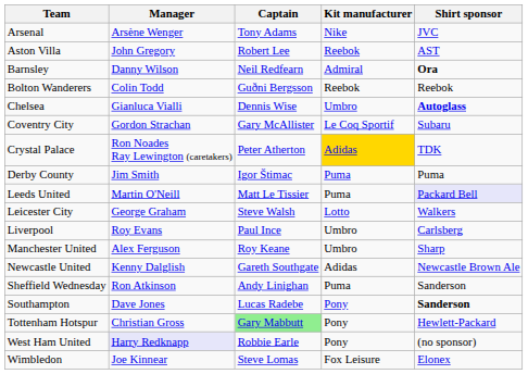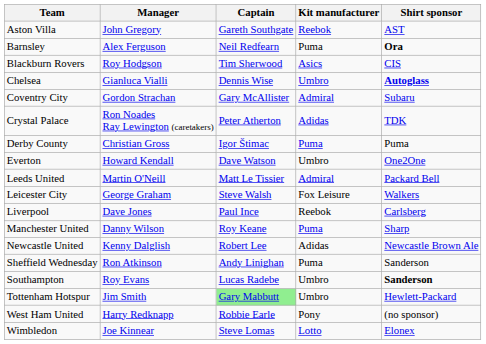- row: Arsenal | Arsène Wenger | Tony Adams | Nike | JVC
Aston Villa | Captain: Robert Lee -> Gareth Southgate
Barnsley | Manager: Danny Wilson -> Alex Ferguson
Barnsley | Kit manufacturer: Admiral -> Puma
+ row: Blackburn Rovers | Roy Hodgson | Tim Sherwood | Asics | CIS
- row: Bolton Wanderers | Colin Todd | Guðni Bergsson | Reebok | Reebok
Coventry City | Kit manufacturer: Le Coq Sportif -> Admiral
Crystal Palace | Kit manufacturer: gold background -> no background
Derby County | Manager: Jim Smith -> Christian Gross
+ row: Everton | Howard Kendall | Dave Watson | Umbro | One2One
Leeds United | Kit manufacturer: Puma -> Admiral
Leeds United | Shirt sponsor: lavender background -> no background
Leicester City | Kit manufacturer: Lotto -> Fox Leisure
Liverpool | Manager: Roy Evans -> Dave Jones
Liverpool | Kit manufacturer: Umbro -> Reebok
Manchester United | Manager: Alex Ferguson -> Danny Wilson
Manchester United | Kit manufacturer: Umbro -> Puma
Newcastle United | Captain: Gareth Southgate -> Robert Lee
Southampton | Manager: Dave Jones -> Roy Evans
Southampton | Kit manufacturer: Pony -> Umbro
Tottenham Hotspur | Manager: Christian Gross -> Jim Smith
Tottenham Hotspur | Kit manufacturer: Pony -> Umbro
West Ham United | Manager: lavender background -> no background
Wimbledon | Kit manufacturer: Fox Leisure -> Lotto
